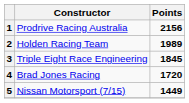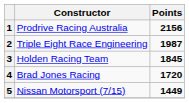2 | Constructor: Holden Racing Team -> Triple Eight Race Engineering
2 | Points: 1989 -> 1987
3 | Constructor: Triple Eight Race Engineering -> Holden Racing Team
